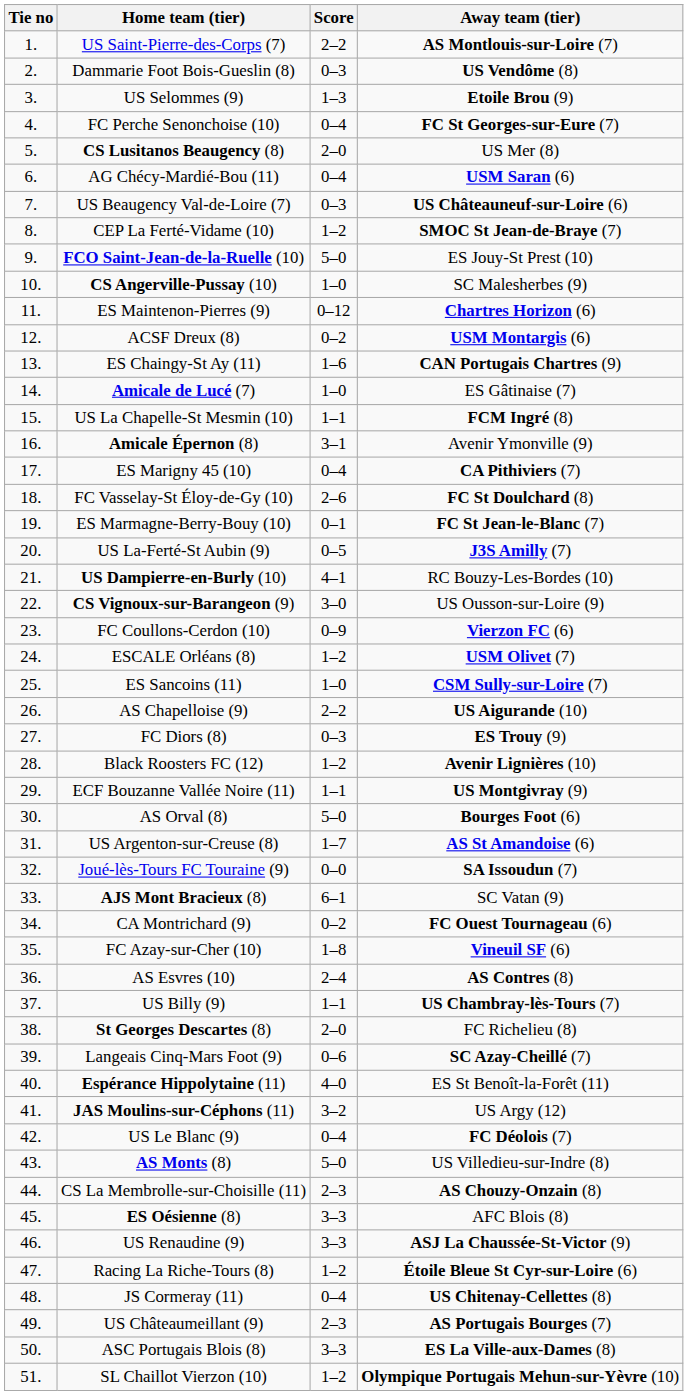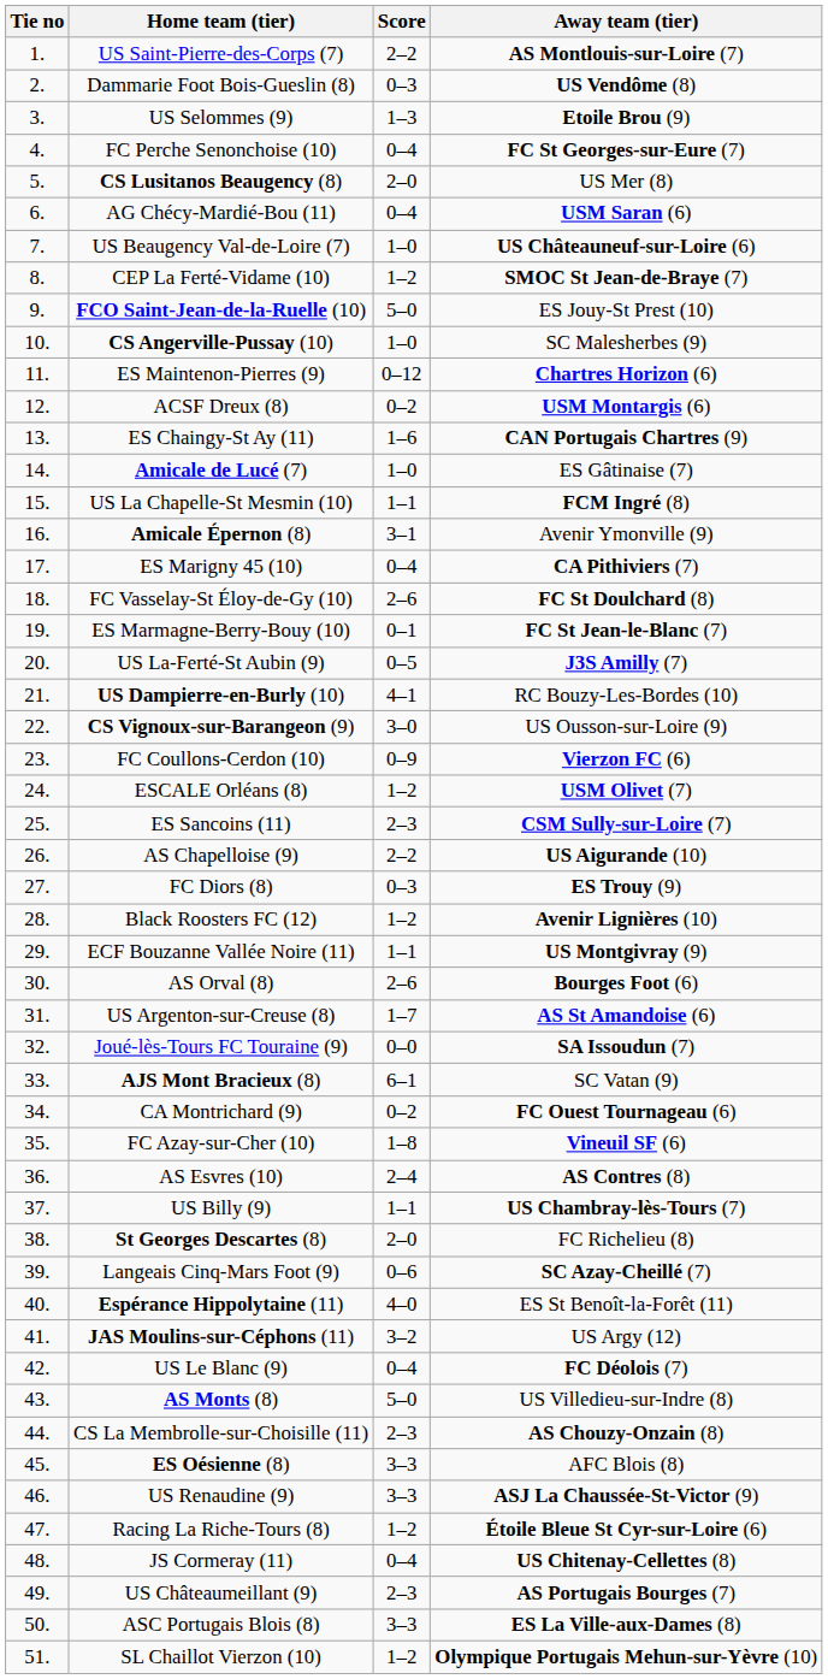US Beaugency Val-de-Loire (7) | Score: 0–3 -> 1–0
ES Sancoins (11) | Score: 1–0 -> 2–3
AS Orval (8) | Score: 5–0 -> 2–6
